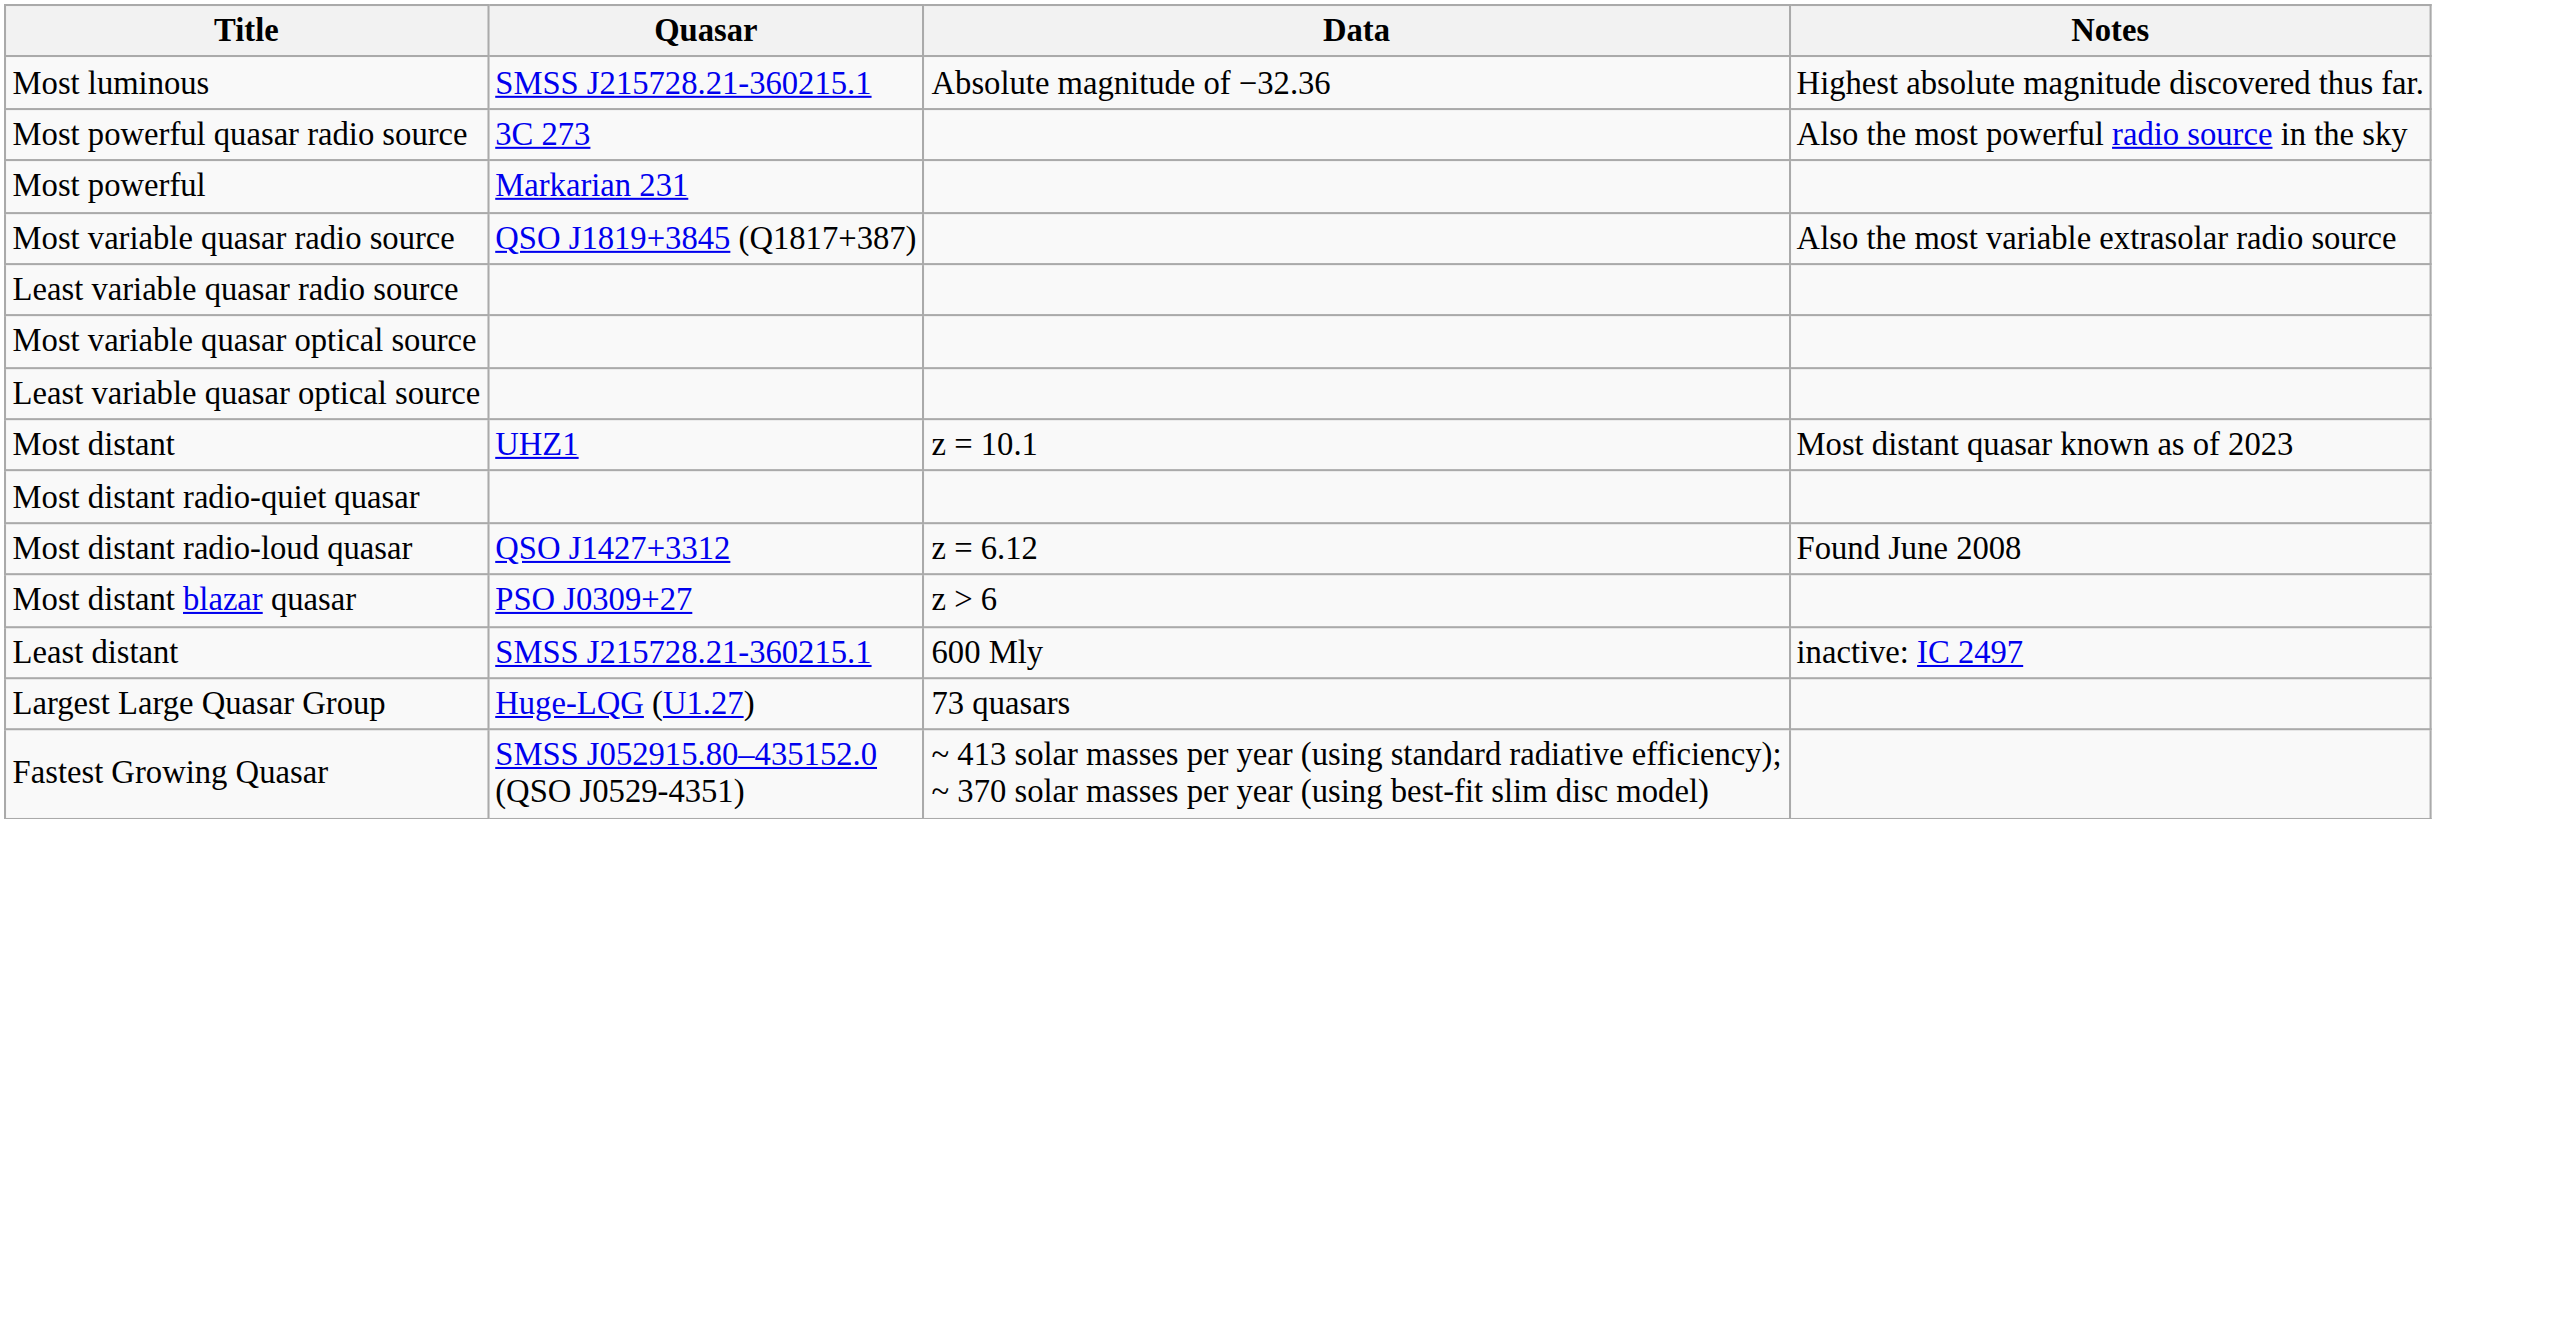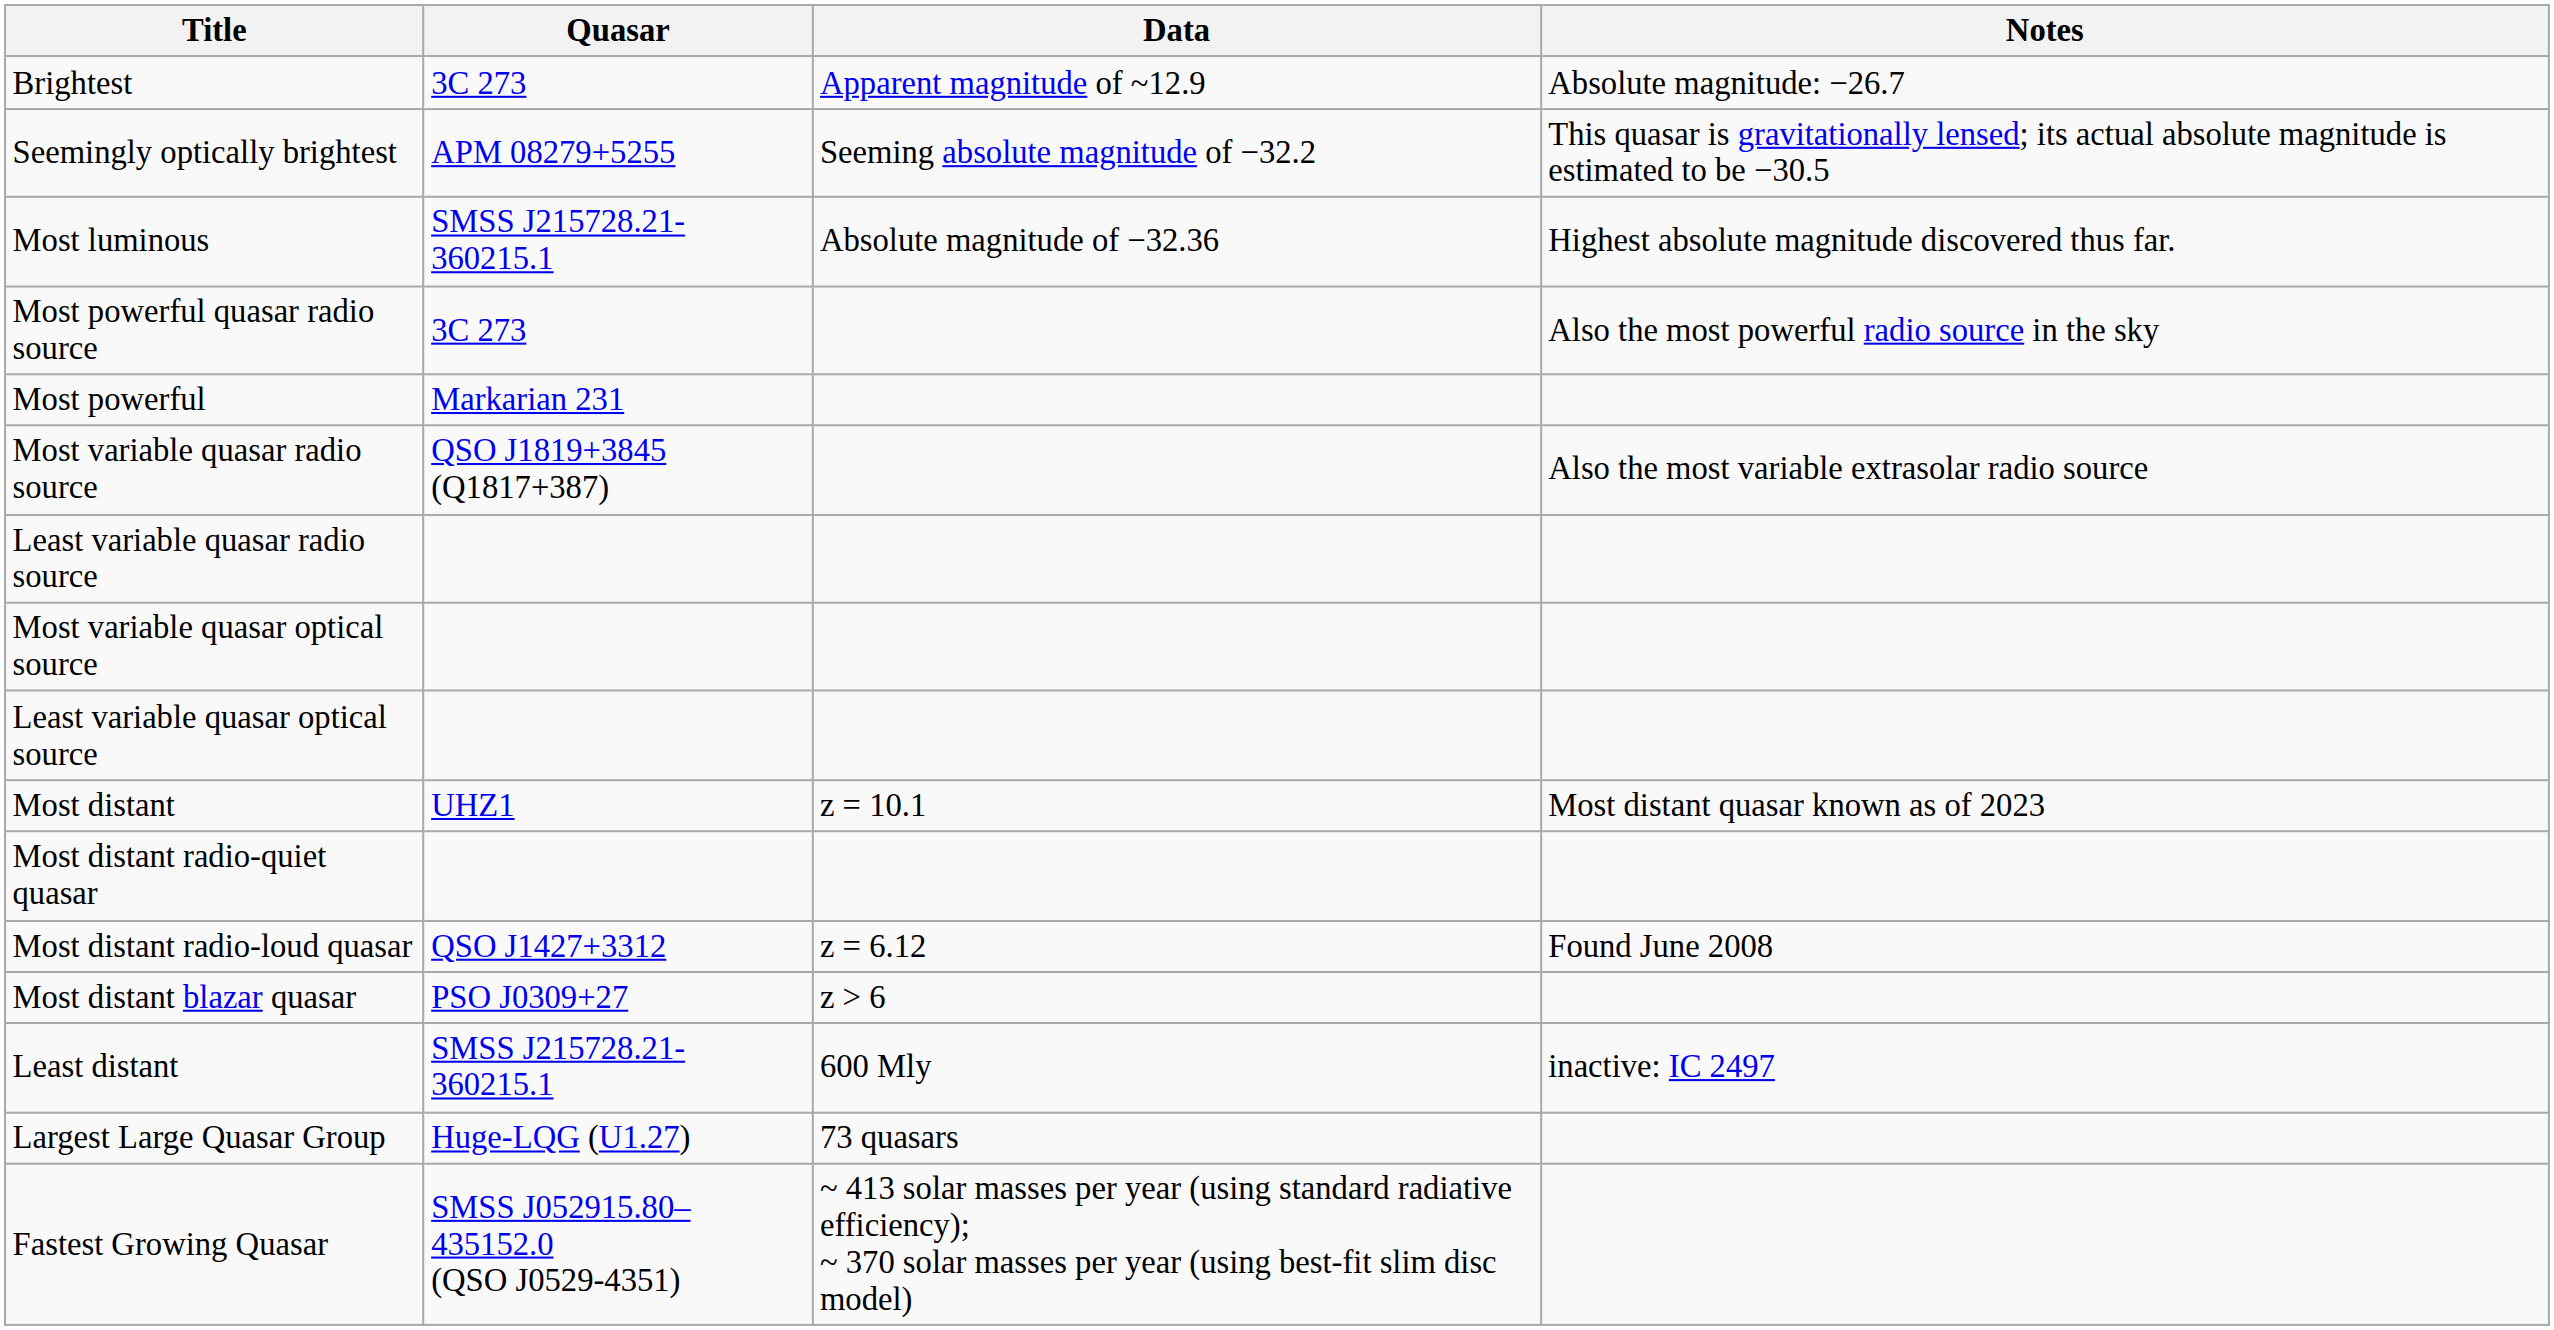+ row: Brightest | 3C 273 | Apparent magnitude of ~12.9 | Absolute magnitude: −26.7
+ row: Seemingly optically brightest | APM 08279+5255 | Seeming absolute magnitude of −32.2 | This quasar is gravitationally lensed; its actual absolute magnitude is estimated to be −30.5
